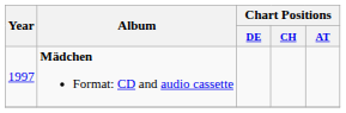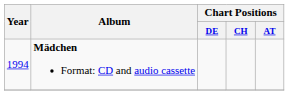Mädchen Format: CD and audio cassette | Year: 1997 -> 1994
